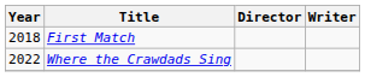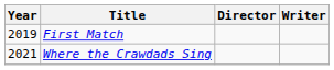First Match | Year: 2018 -> 2019
Where the Crawdads Sing | Year: 2022 -> 2021
